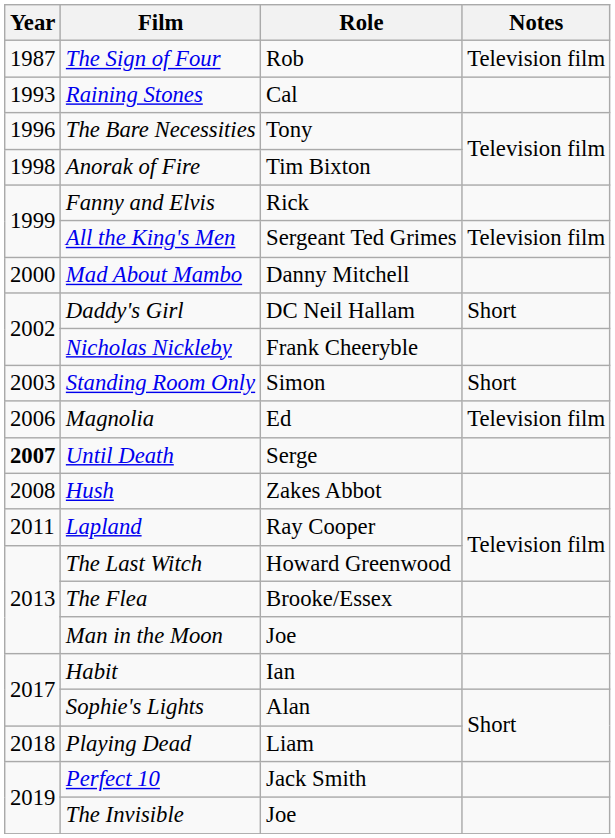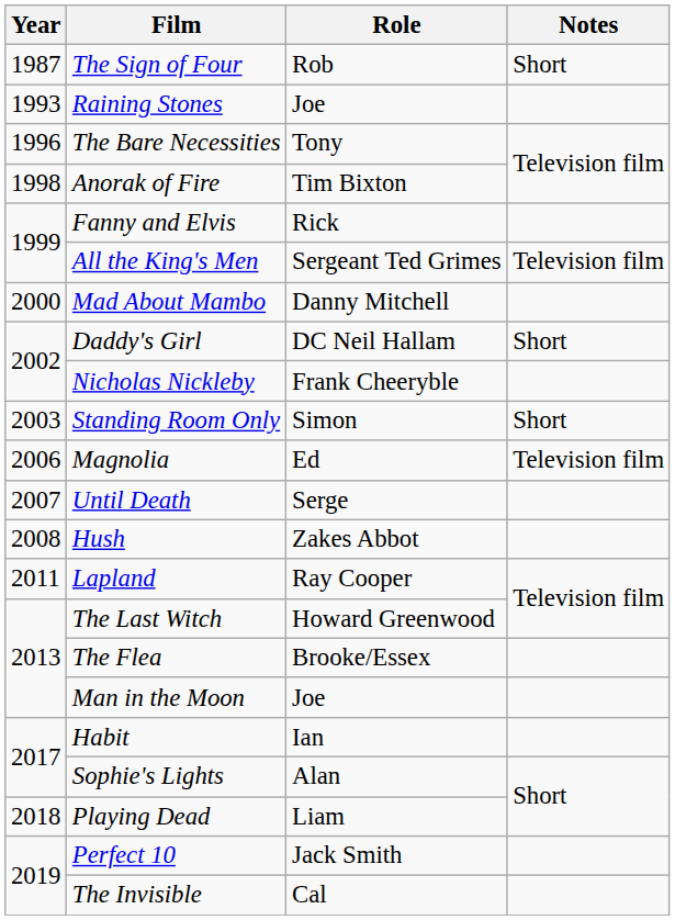The Sign of Four | Notes: Television film -> Short
Raining Stones | Role: Cal -> Joe
Until Death | Year: bold -> normal
The Invisible | Role: Joe -> Cal
